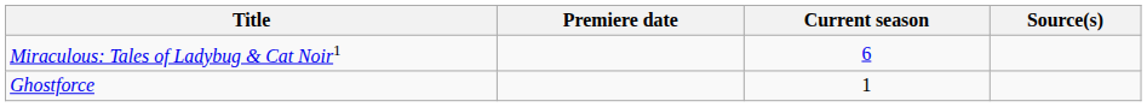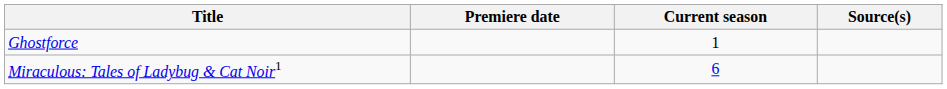rows swapped: Miraculous: Tales of Ladybug & Cat Noir1 <-> Ghostforce
